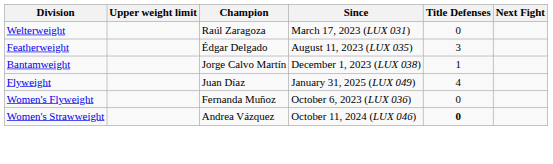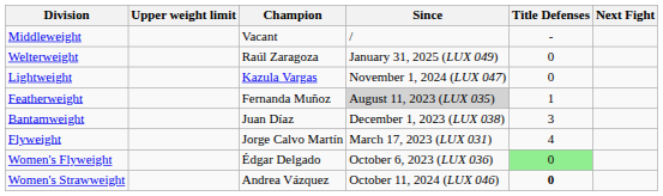+ row: Middleweight | Vacant | / | -
Welterweight | Since: March 17, 2023 (LUX 031) -> January 31, 2025 (LUX 049)
+ row: Lightweight | Kazula Vargas | November 1, 2024 (LUX 047) | 0
Featherweight | Champion: Édgar Delgado -> Fernanda Muñoz
Featherweight | Since: no background -> lightgrey background
Featherweight | Title Defenses: 3 -> 1
Bantamweight | Champion: Jorge Calvo Martín -> Juan Díaz
Bantamweight | Title Defenses: 1 -> 3
Flyweight | Champion: Juan Díaz -> Jorge Calvo Martín
Flyweight | Since: January 31, 2025 (LUX 049) -> March 17, 2023 (LUX 031)
Women's Flyweight | Champion: Fernanda Muñoz -> Édgar Delgado
Women's Flyweight | Title Defenses: no background -> lightgreen background
